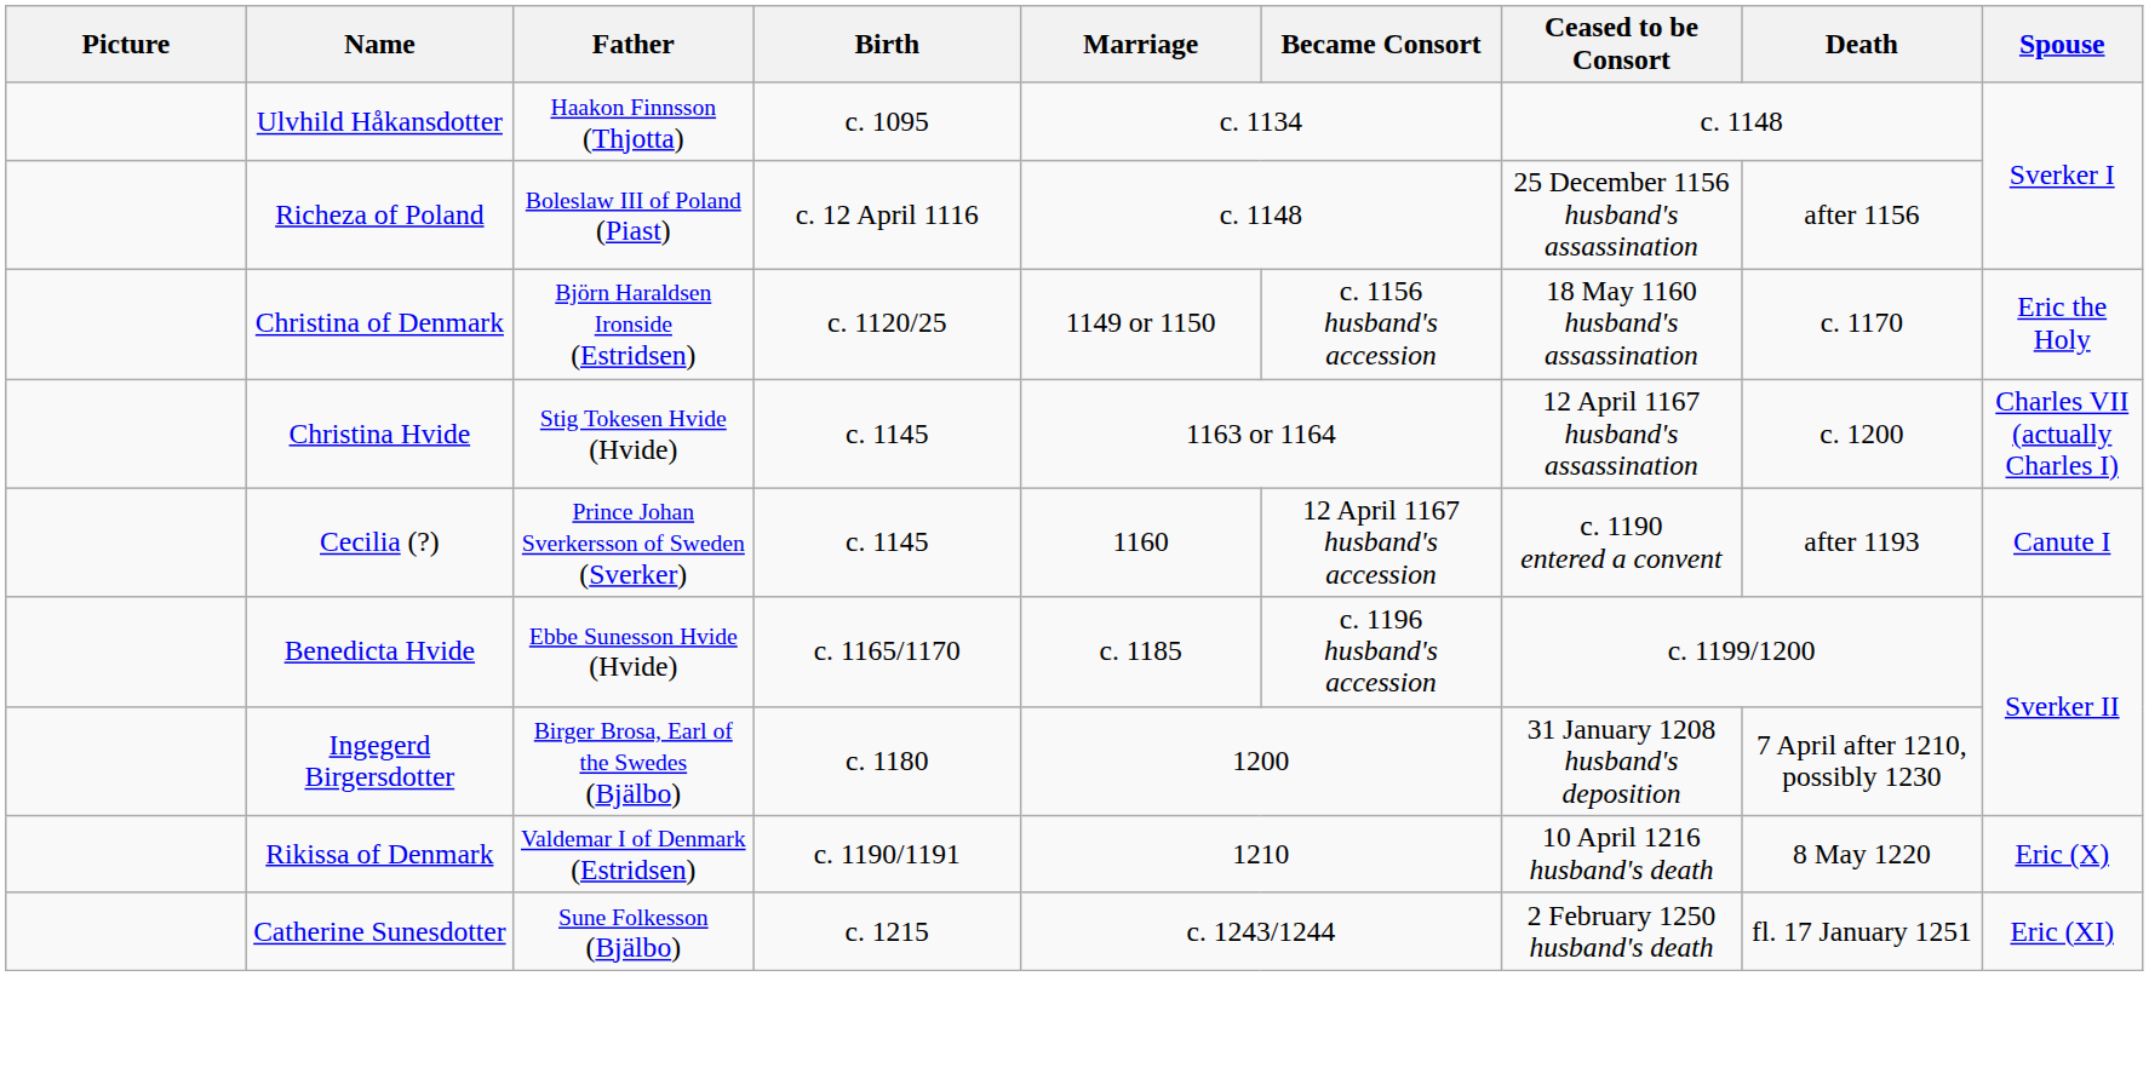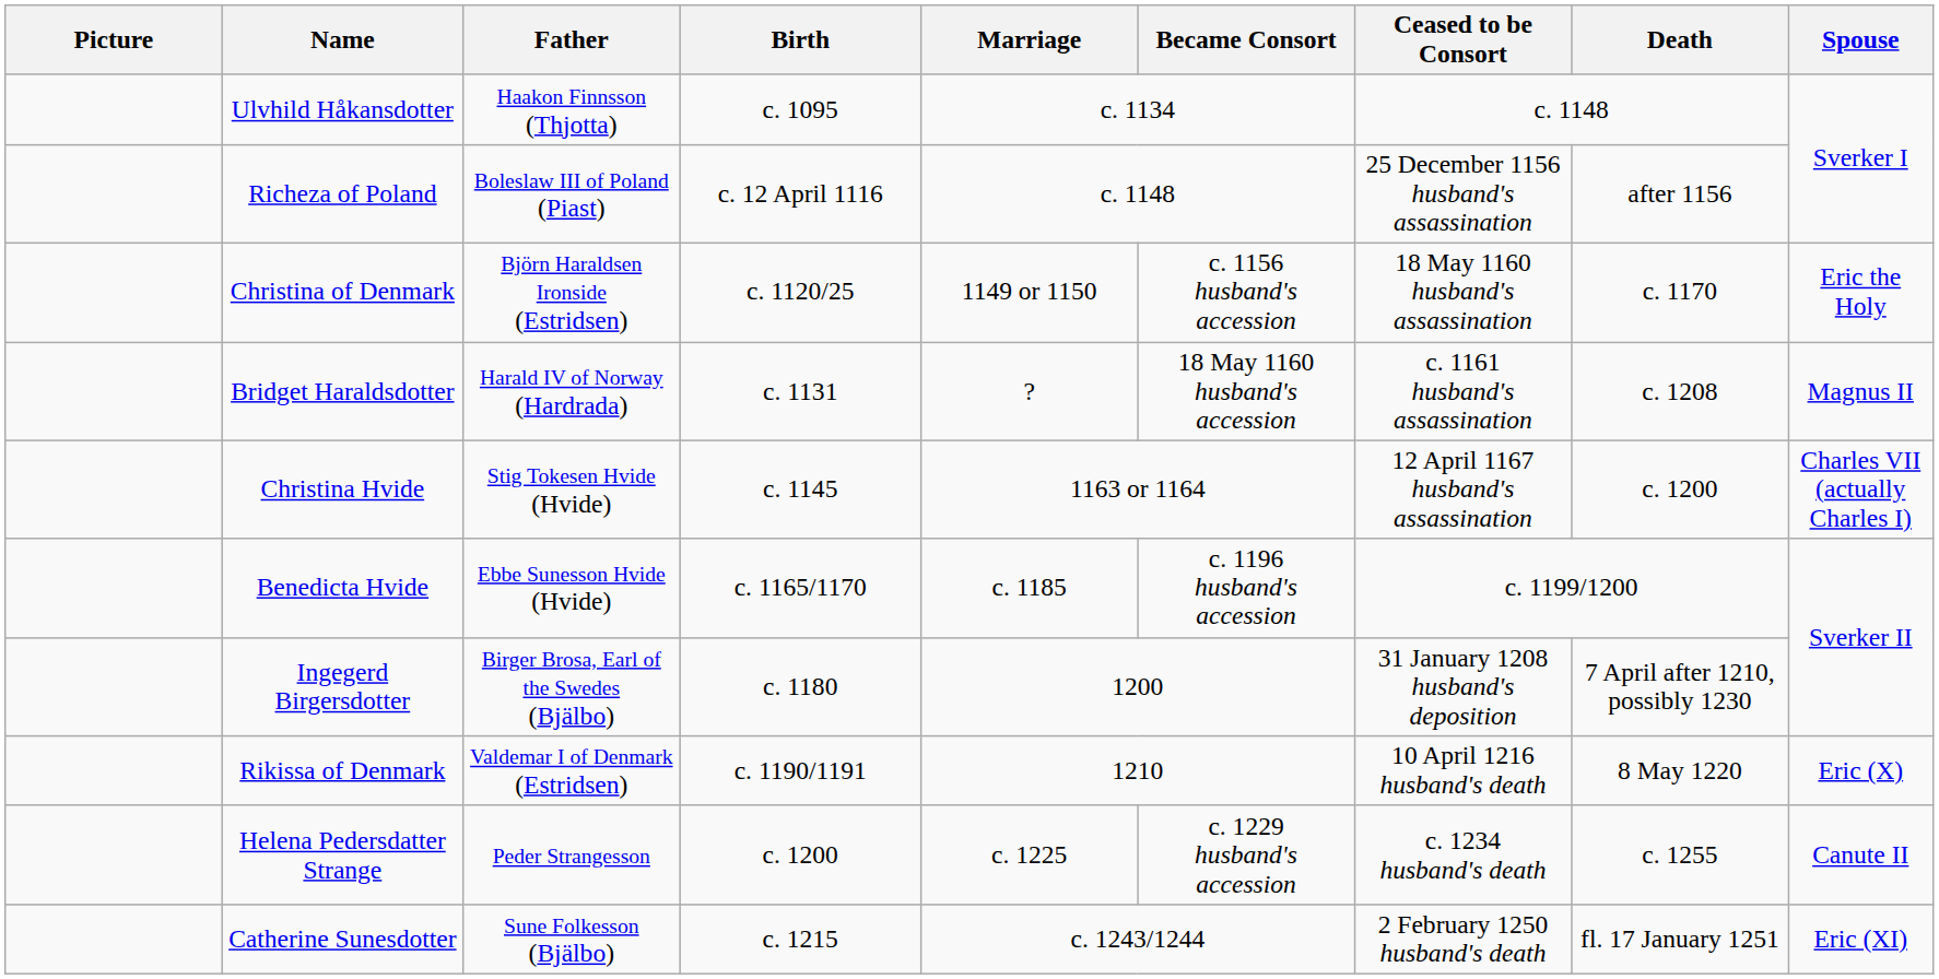+ row: Bridget Haraldsdotter | Harald IV of Norway (Hardrada) | c. 1131 | ? | 18 May 1160 husband's accession | c. 1161 husband's assassination | c. 1208 | Magnus II
- row: Cecilia (?) | Prince Johan Sverkersson of Sweden (Sverker) | c. 1145 | 1160 | 12 April 1167 husband's accession | c. 1190 entered a convent | after 1193 | Canute I
+ row: Helena Pedersdatter Strange | Peder Strangesson | c. 1200 | c. 1225 | c. 1229 husband's accession | c. 1234 husband's death | c. 1255 | Canute II
